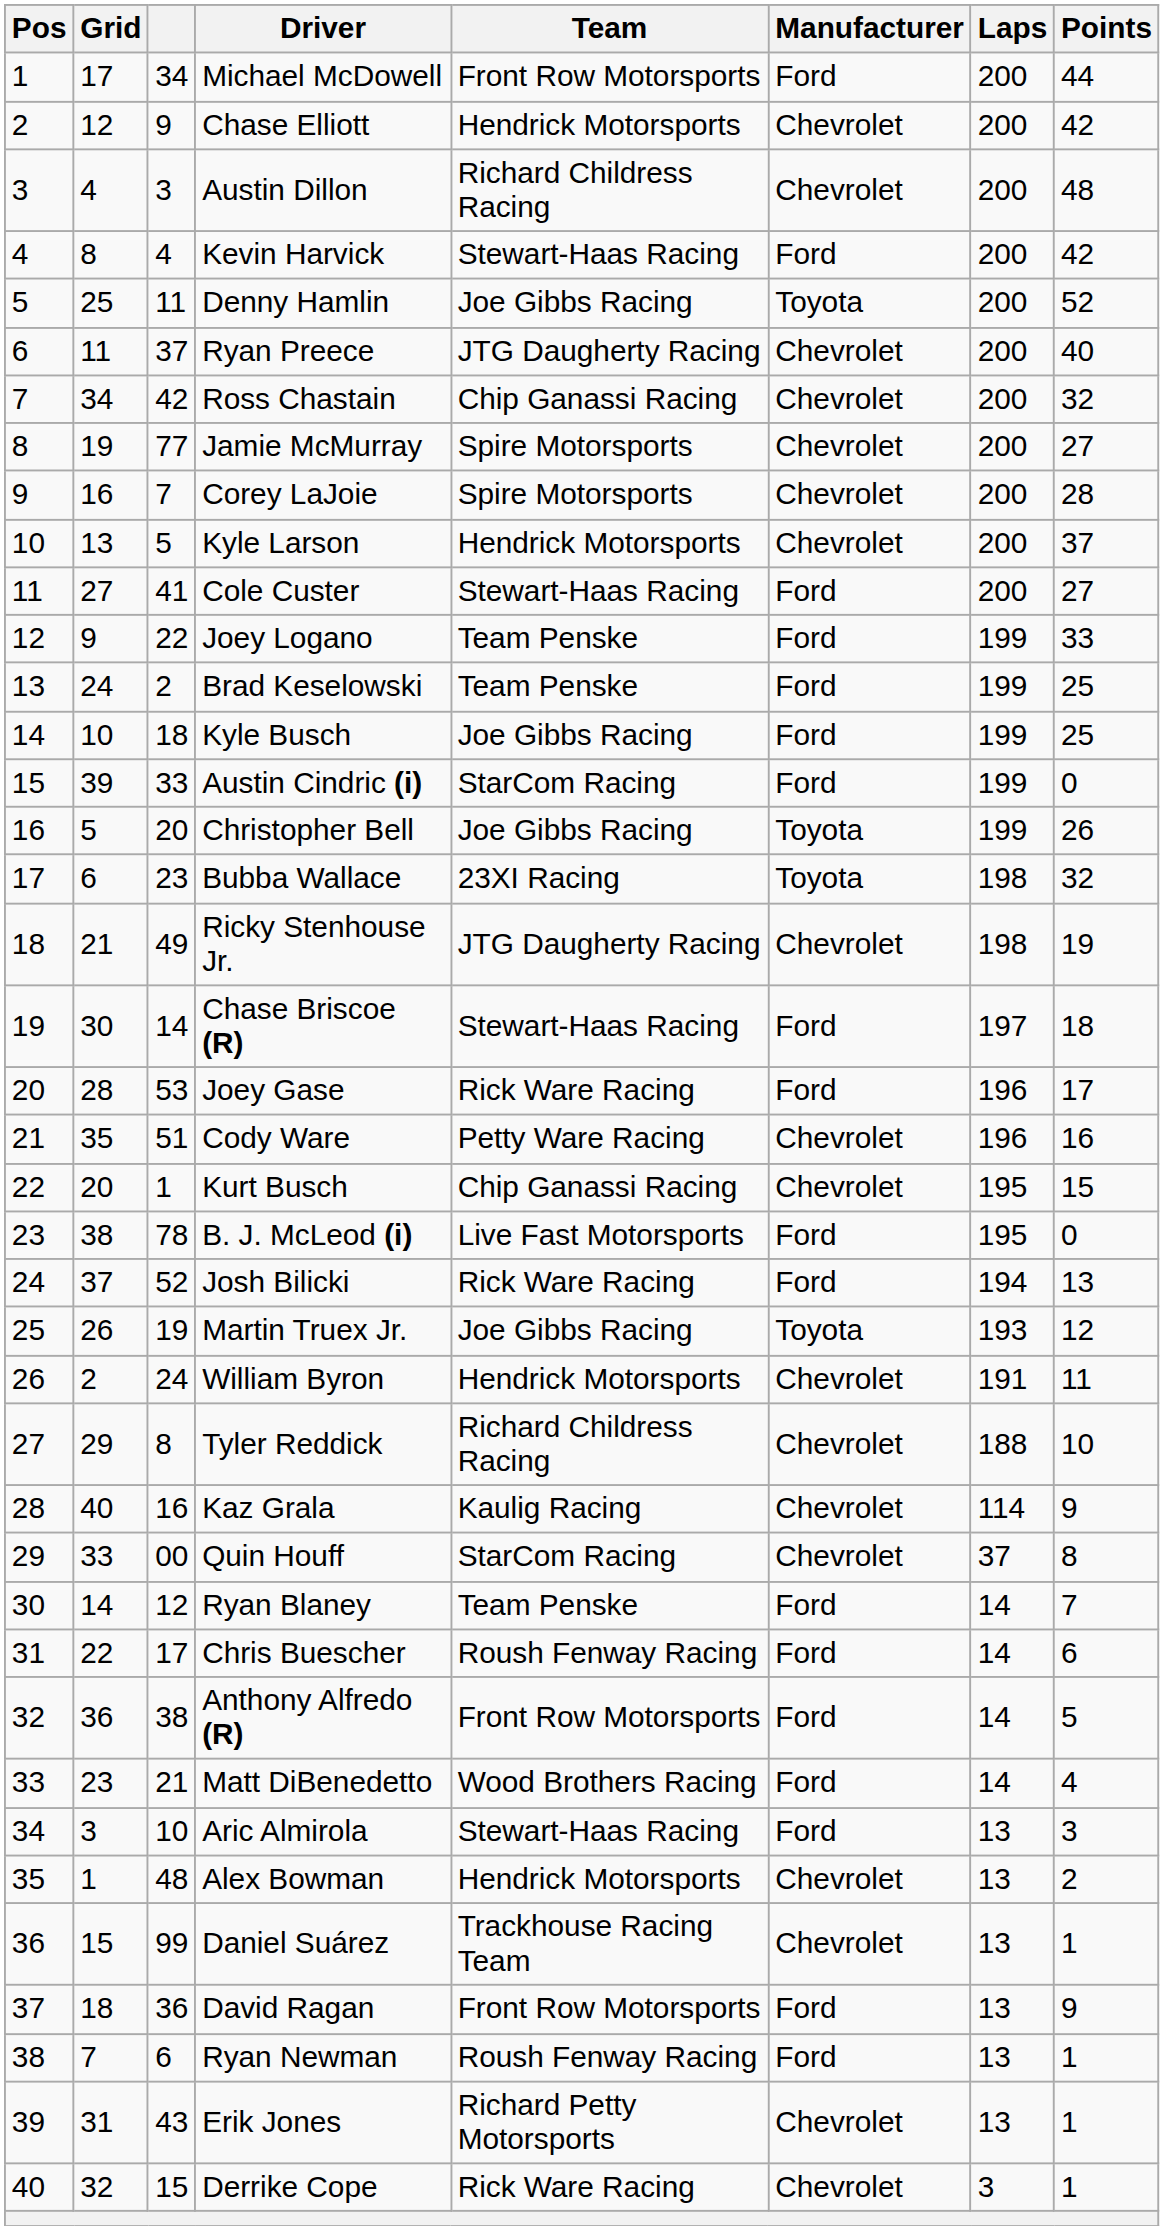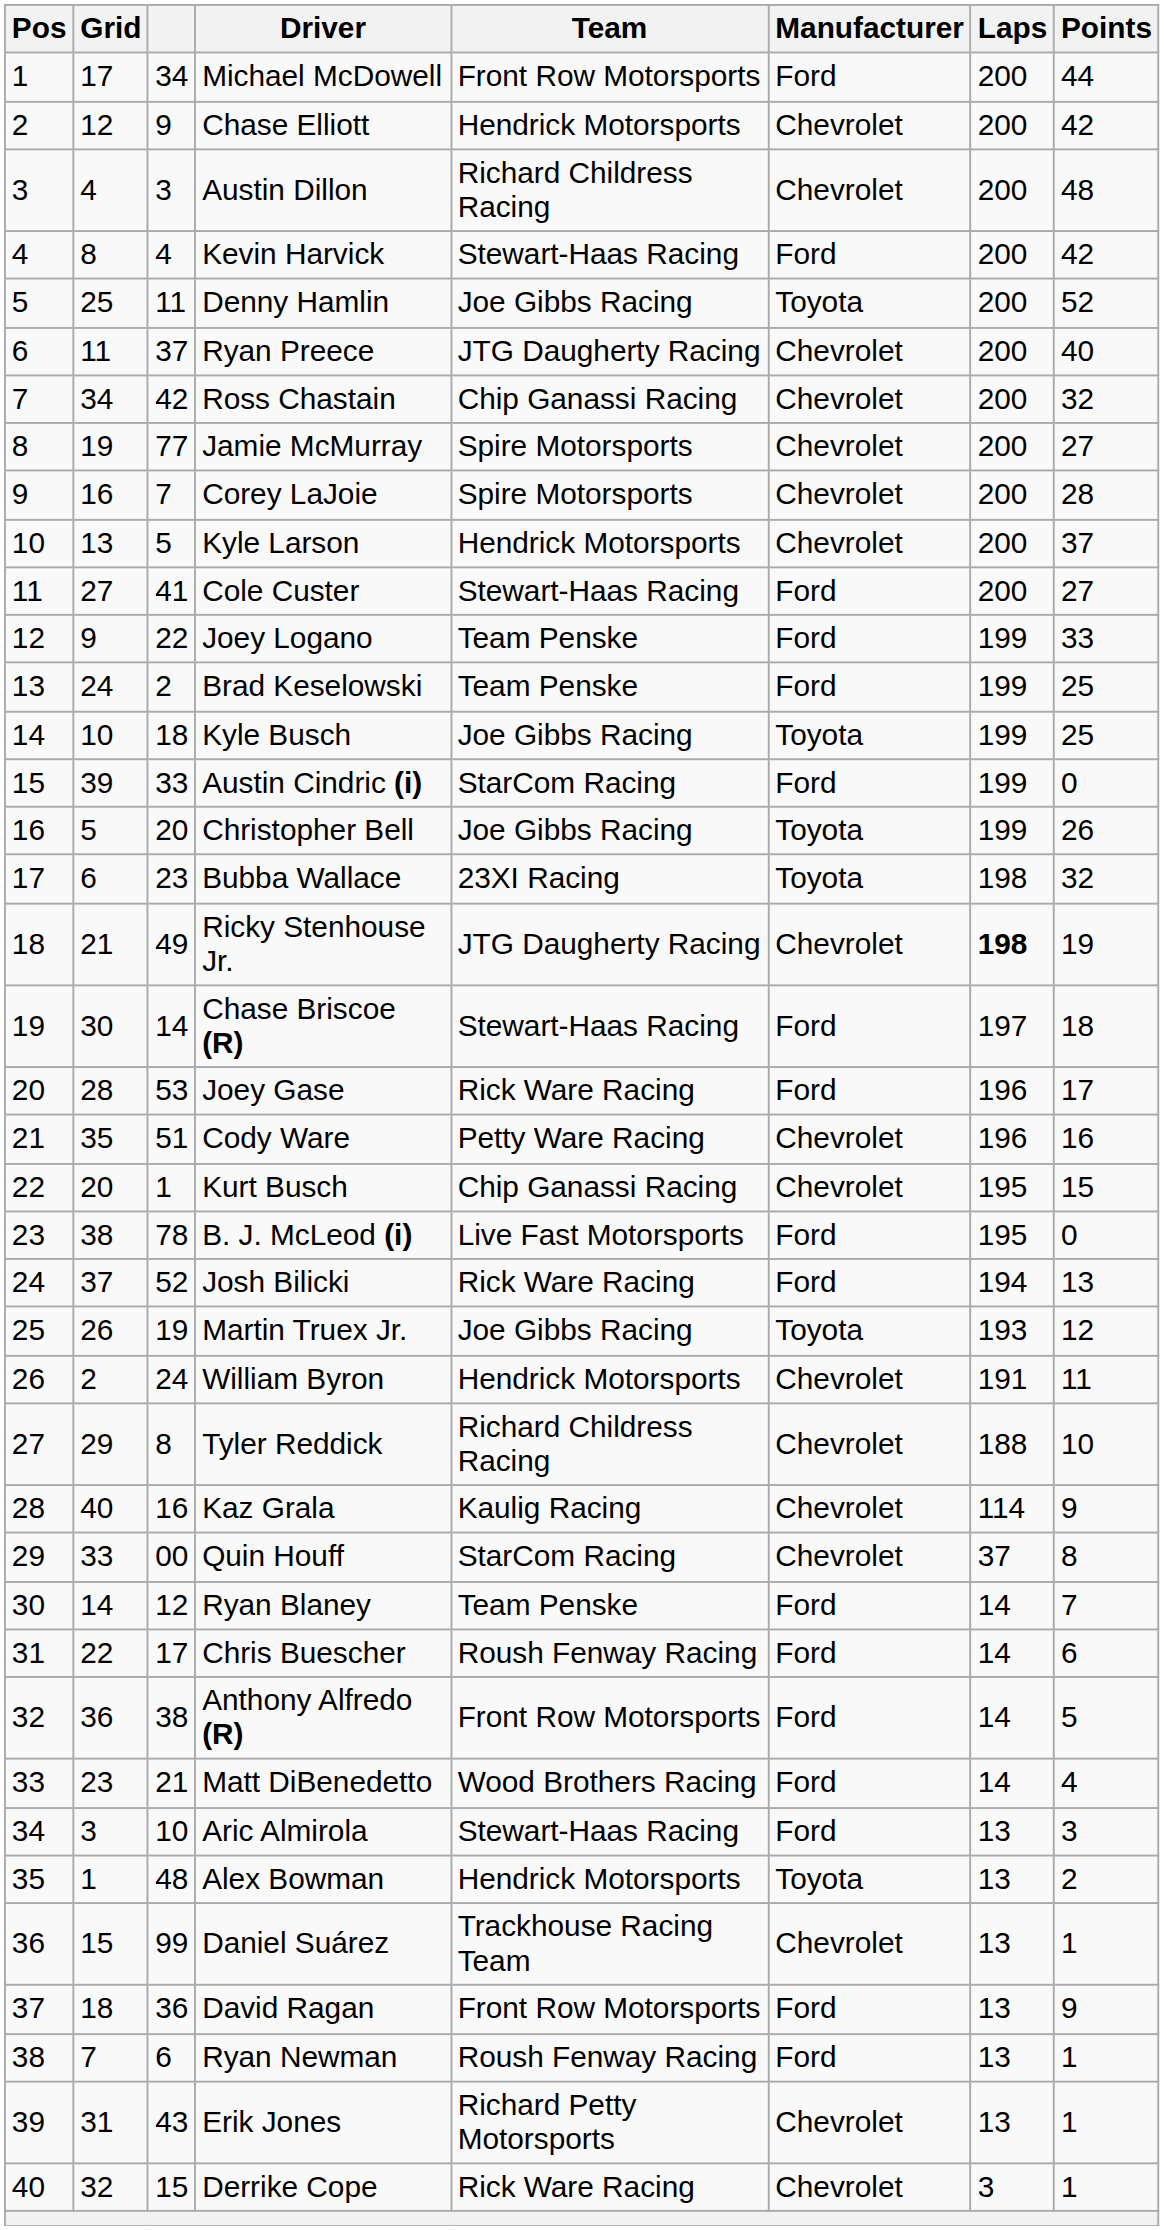Kyle Busch | Manufacturer: Ford -> Toyota
Ricky Stenhouse Jr. | Laps: normal -> bold
Alex Bowman | Manufacturer: Chevrolet -> Toyota
